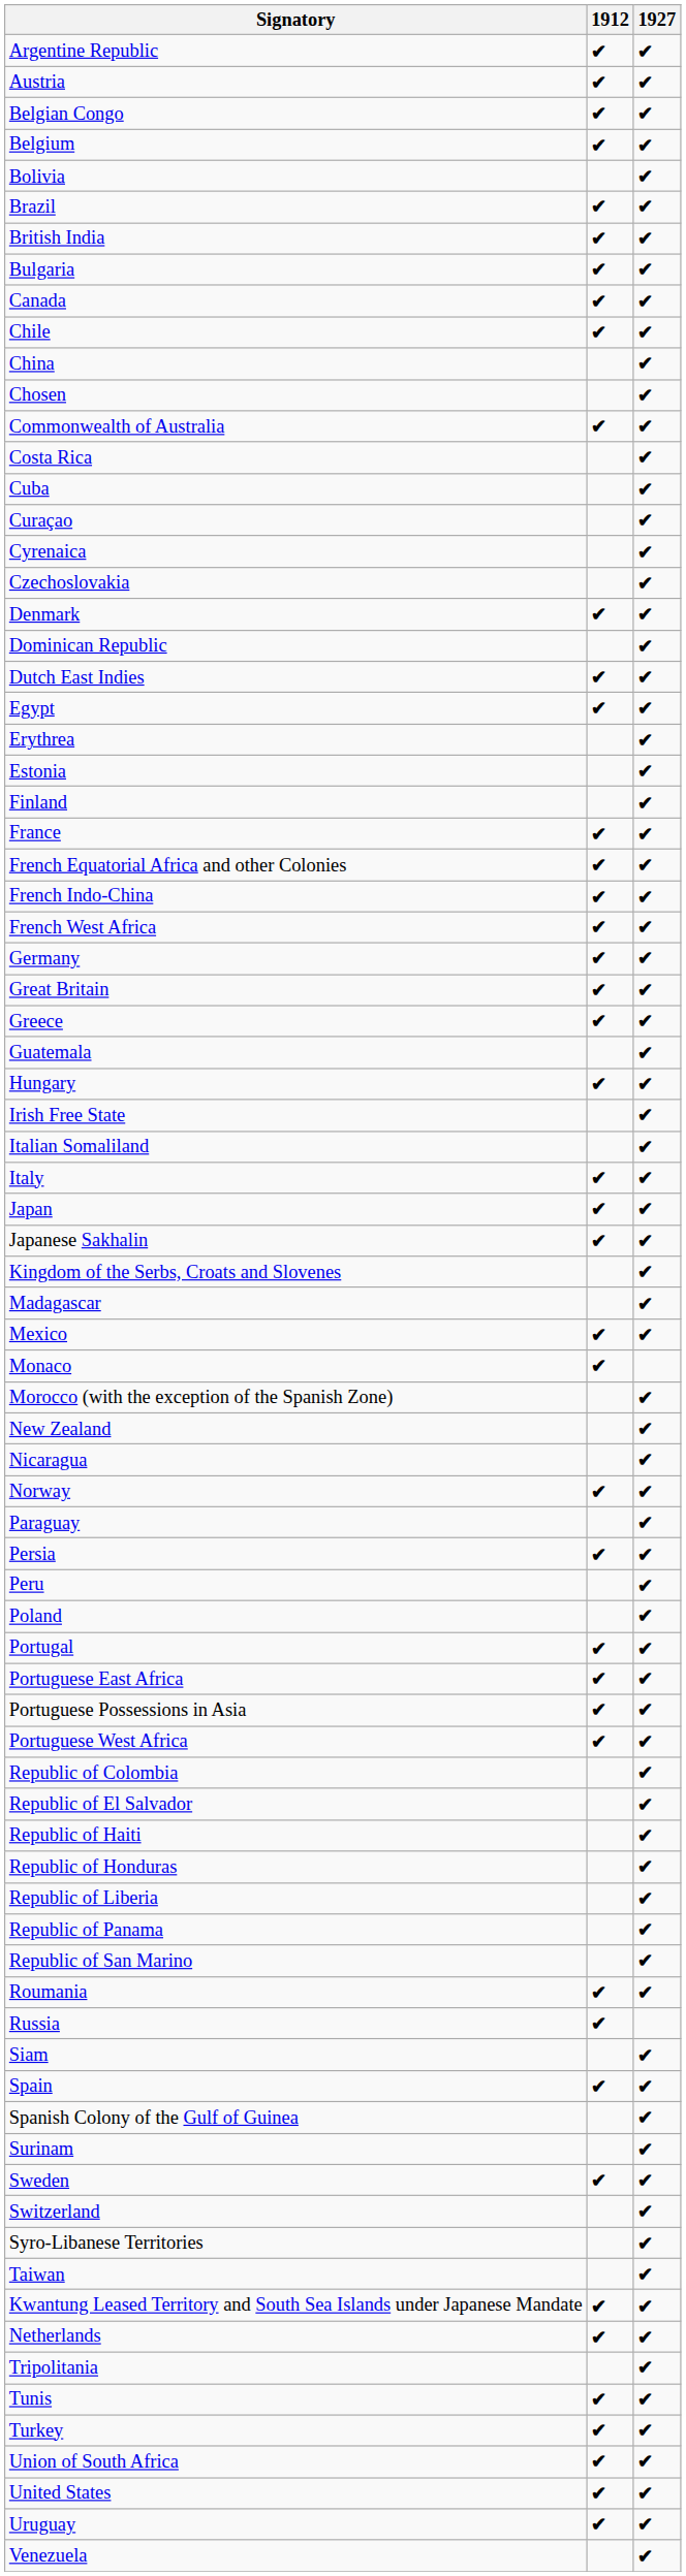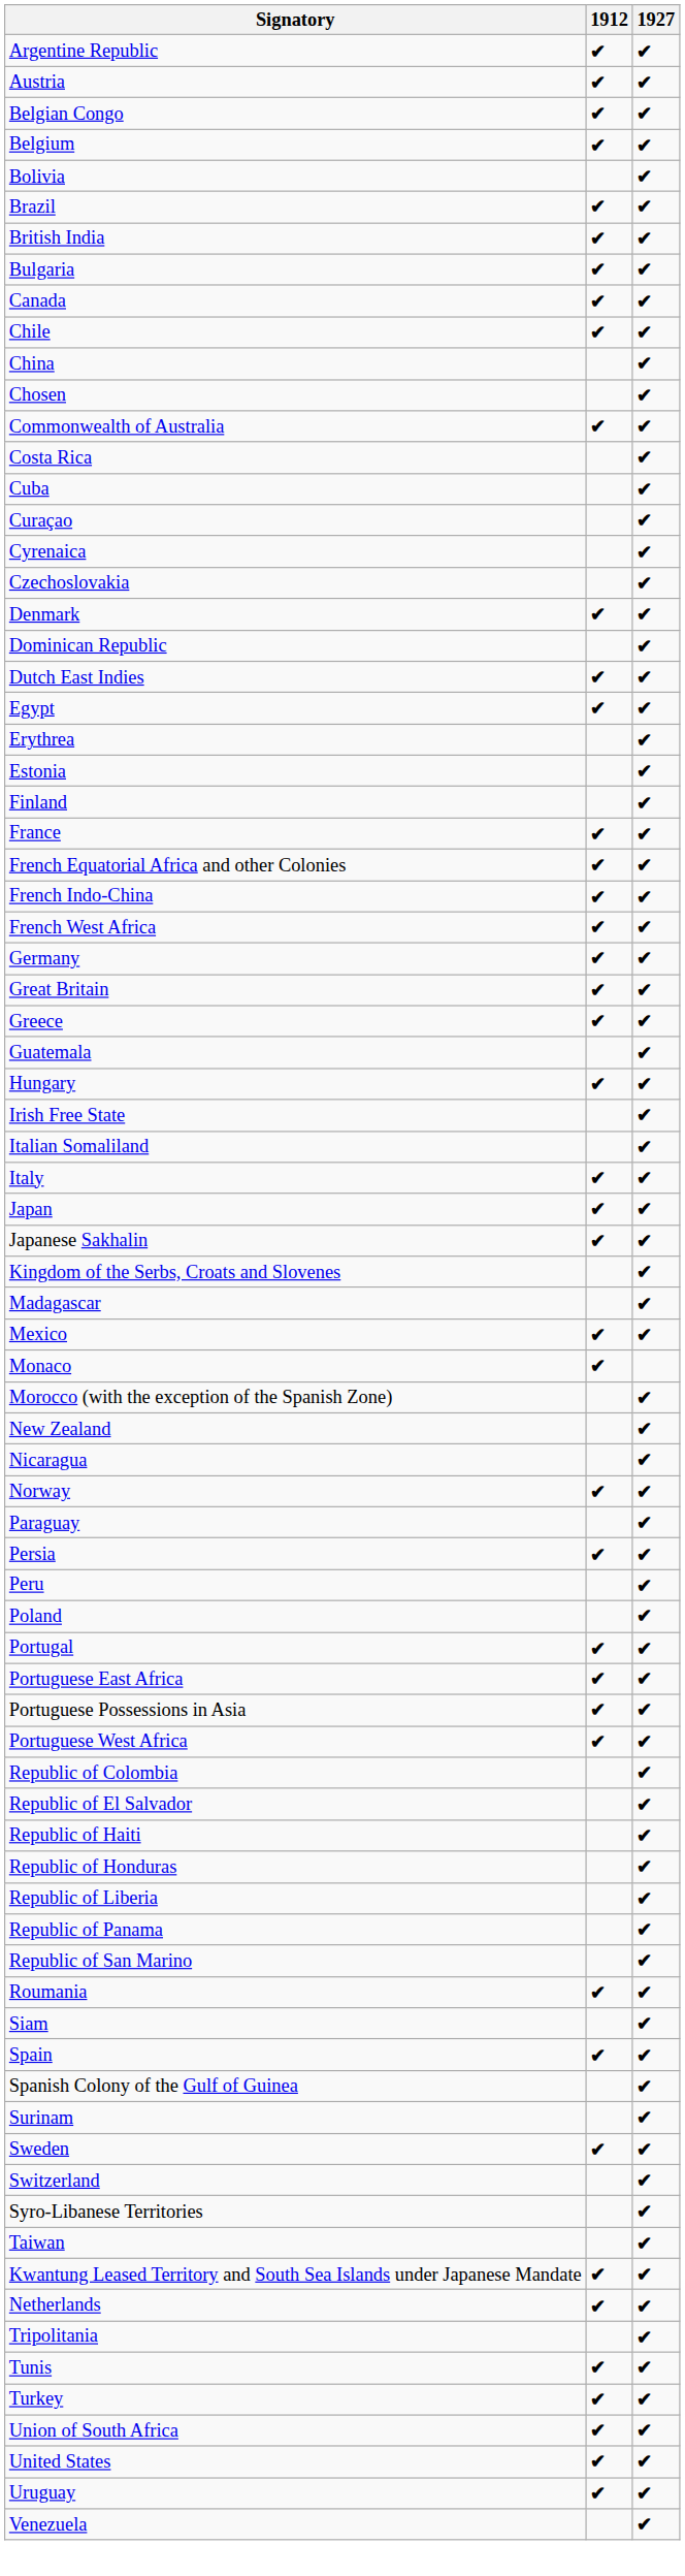- row: Russia | ✔
